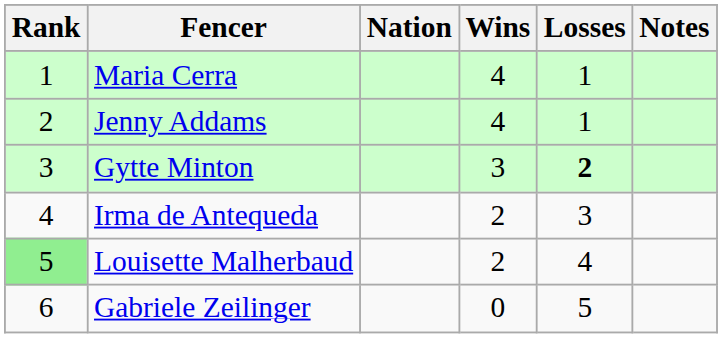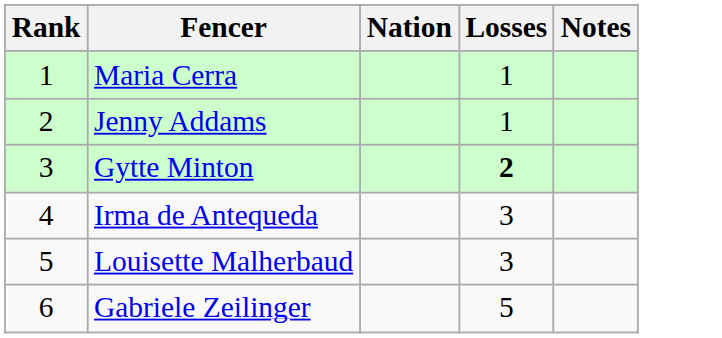- column: Wins | 4 | 4 | 3 | 2 | 2 | 0
Louisette Malherbaud | Rank: lightgreen background -> no background
Louisette Malherbaud | Losses: 4 -> 3
